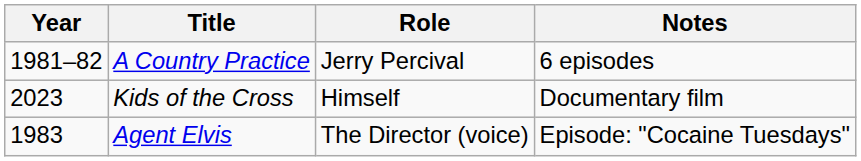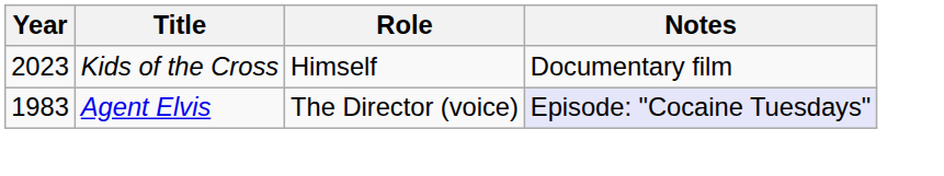- row: 1981–82 | A Country Practice | Jerry Percival | 6 episodes
Agent Elvis | Notes: no background -> lavender background
